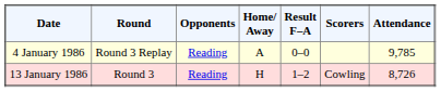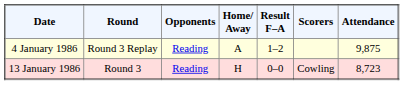4 January 1986 | Result F–A: 0–0 -> 1–2
4 January 1986 | Attendance: 9,785 -> 9,875
13 January 1986 | Result F–A: 1–2 -> 0–0
13 January 1986 | Attendance: 8,726 -> 8,723
